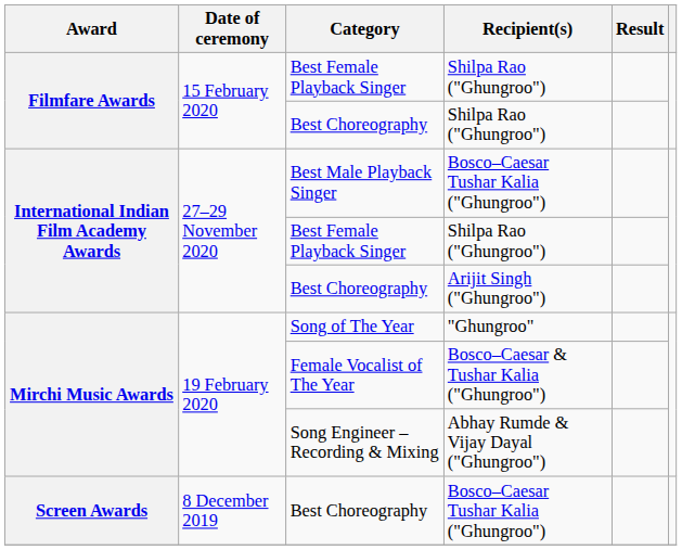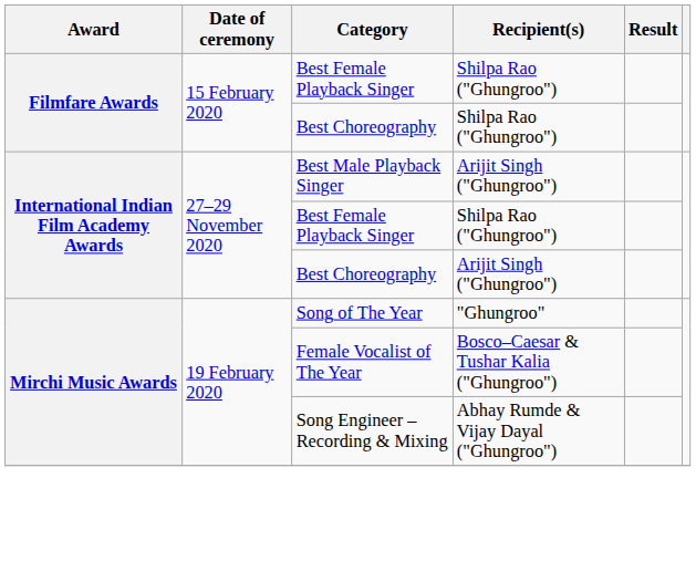Best Male Playback Singer | Recipient(s): Bosco–Caesar Tushar Kalia ("Ghungroo") -> Arijit Singh ("Ghungroo")
- row: Screen Awards | 8 December 2019 | Best Choreography | Bosco–Caesar Tushar Kalia ("Ghungroo")
